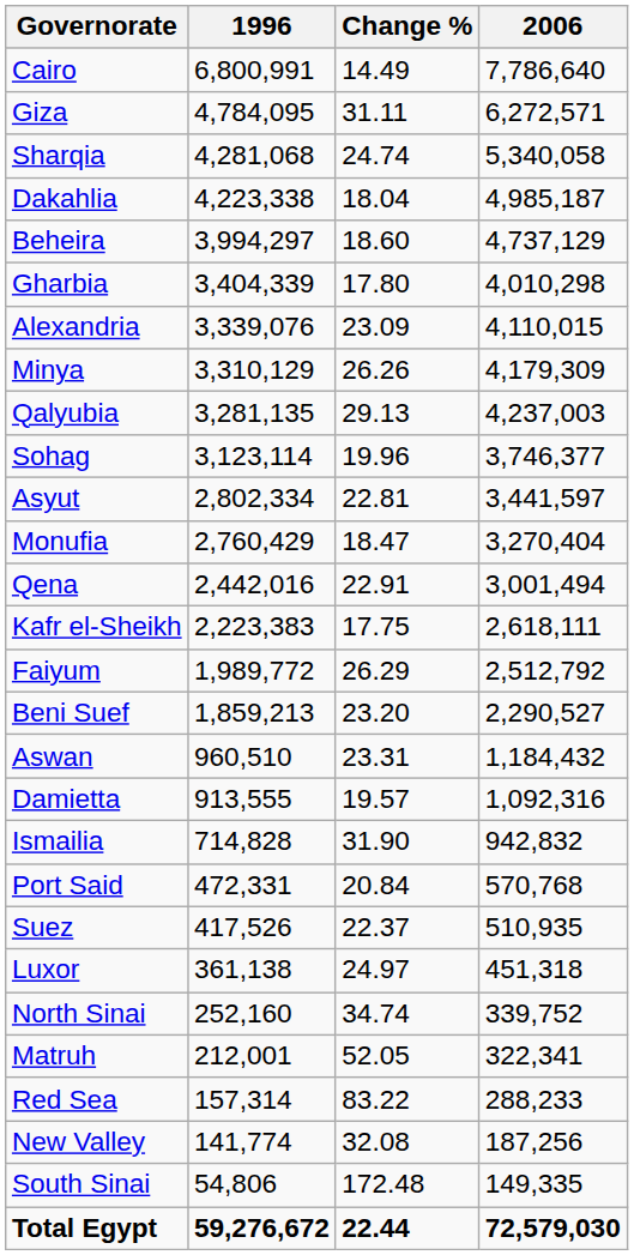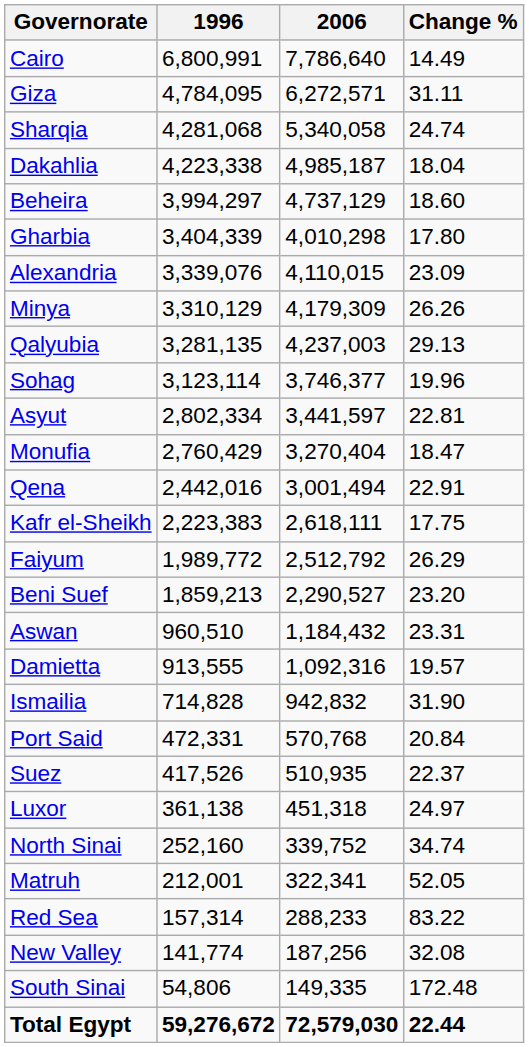columns swapped: 2006 <-> Change %
